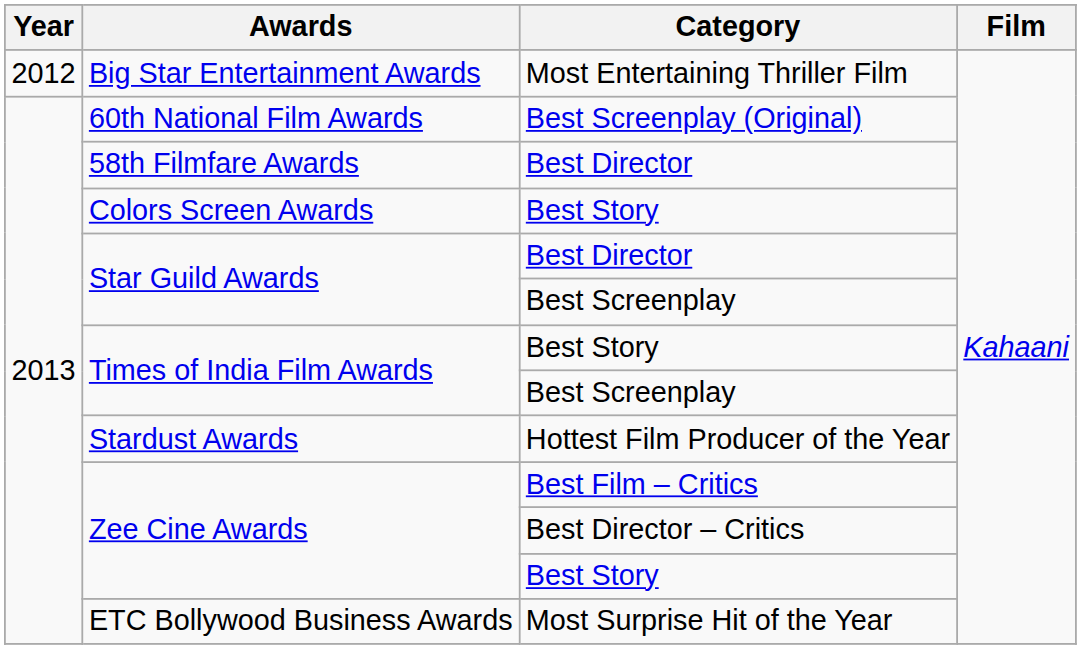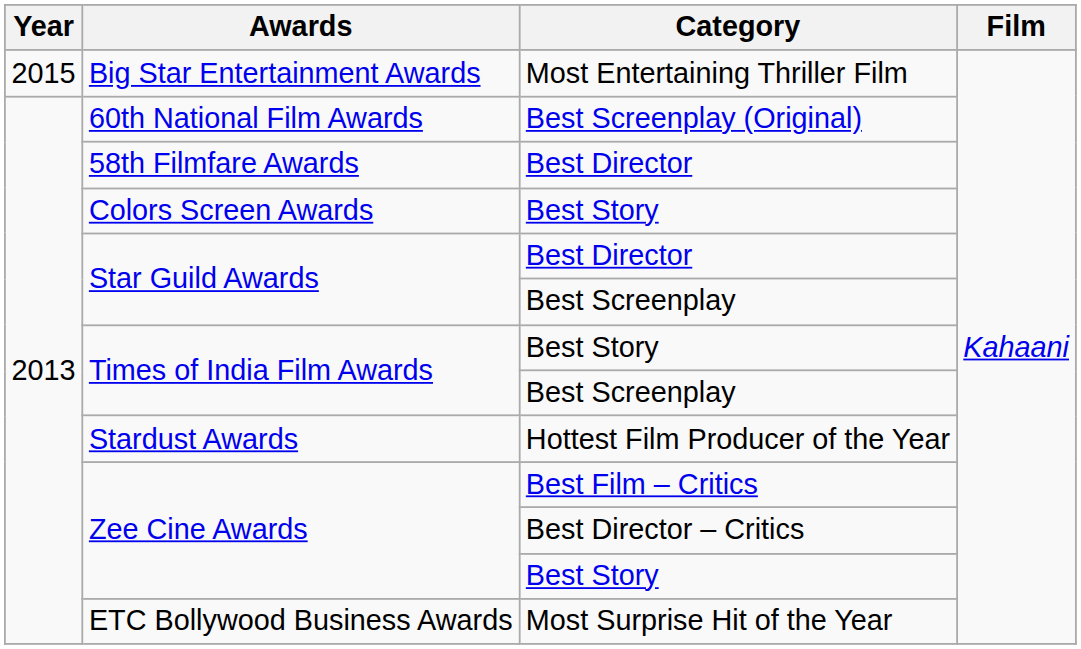Big Star Entertainment Awards | Year: 2012 -> 2015
